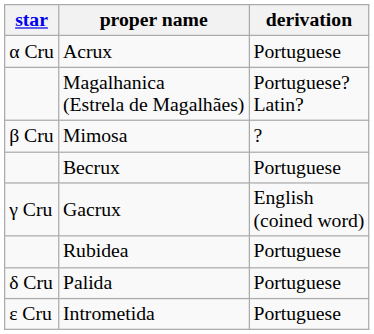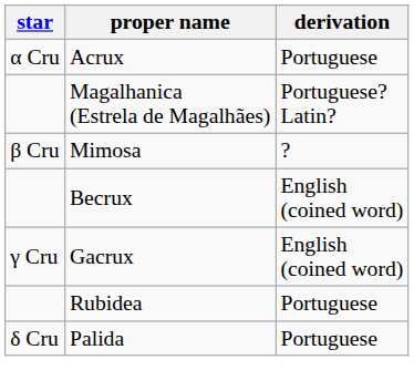Becrux | derivation: Portuguese -> English (coined word)
- row: ε Cru | Intrometida | Portuguese
